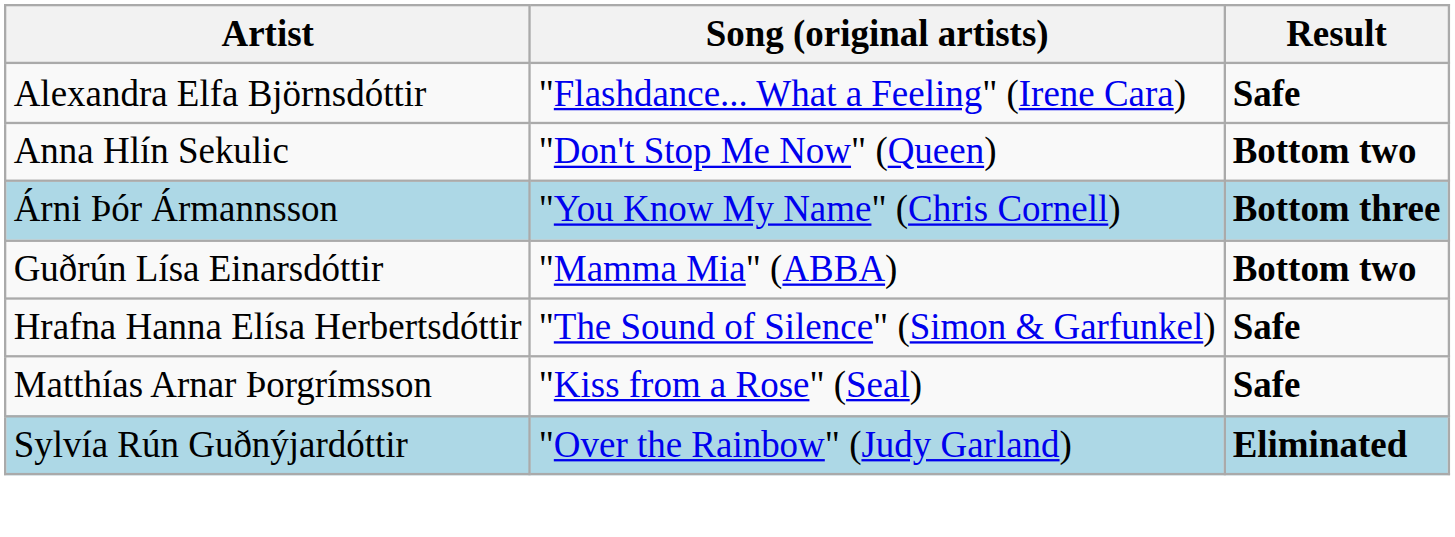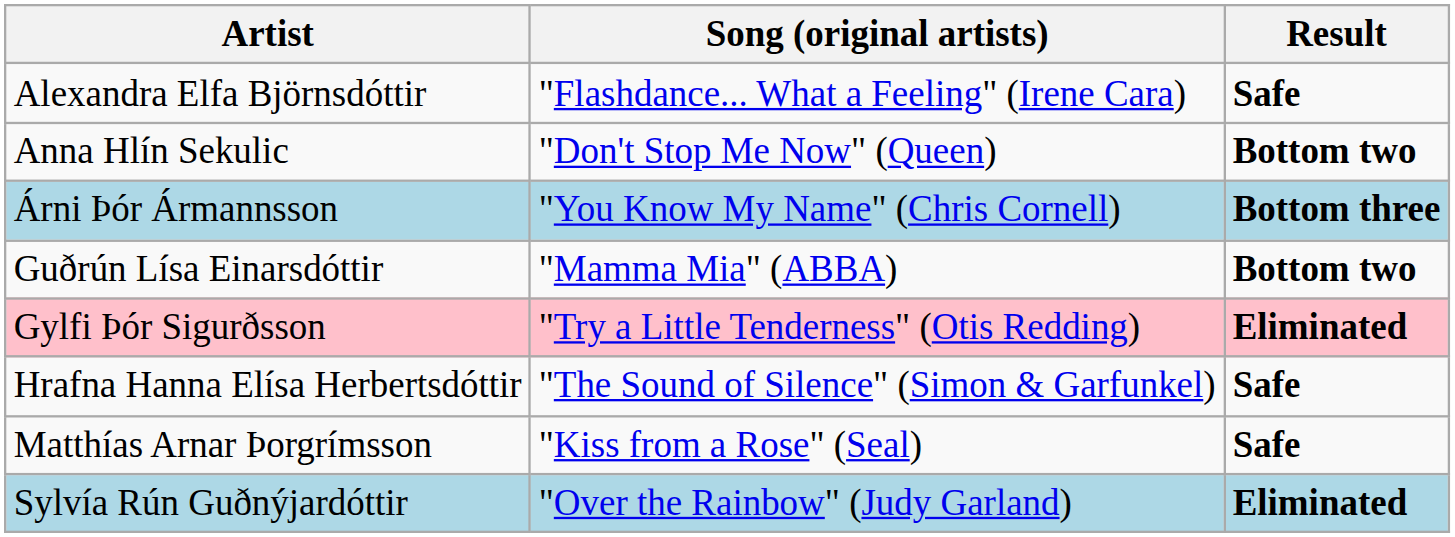+ row: Gylfi Þór Sigurðsson | "Try a Little Tenderness" (Otis Redding) | Eliminated
